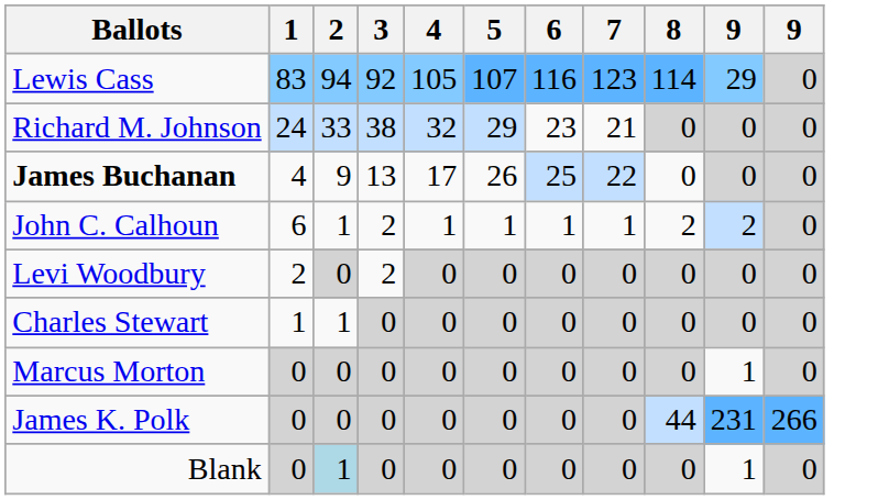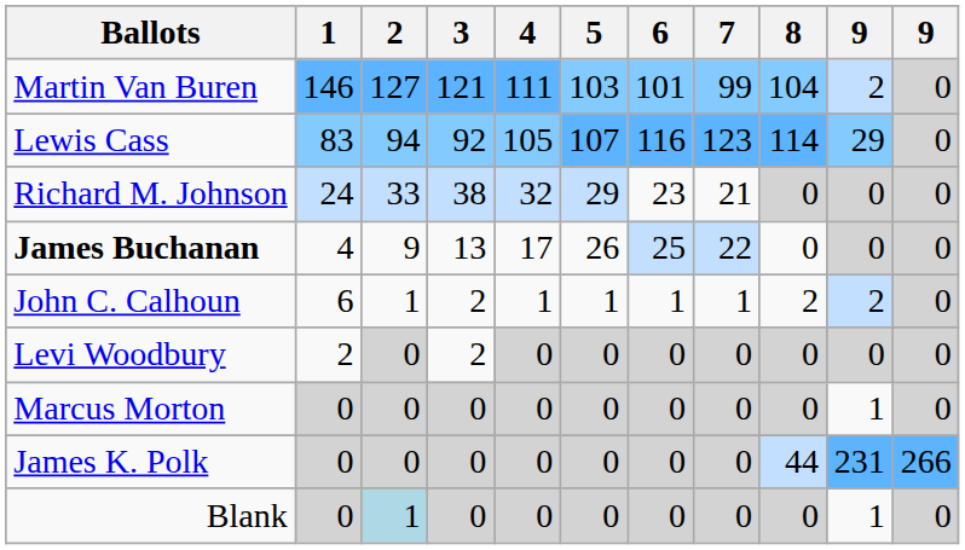+ row: Martin Van Buren | 146 | 127 | 121 | 111 | 103 | 101 | 99 | 104 | 2 | 0
- row: Charles Stewart | 1 | 1 | 0 | 0 | 0 | 0 | 0 | 0 | 0 | 0
